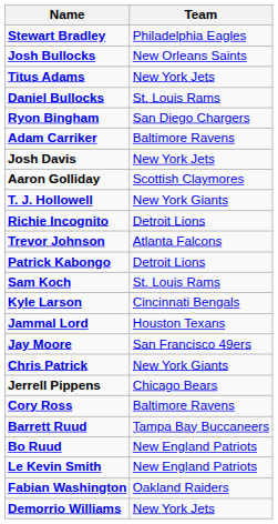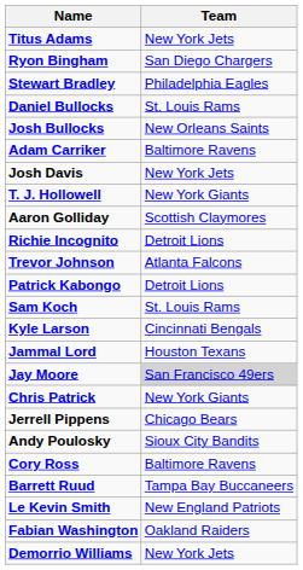rows swapped: Titus Adams <-> Stewart Bradley
rows swapped: Ryon Bingham <-> Josh Bullocks
rows swapped: Aaron Golliday <-> T. J. Hollowell
Jay Moore | Team: no background -> lightgrey background
+ row: Andy Poulosky | Sioux City Bandits
- row: Bo Ruud | New England Patriots
